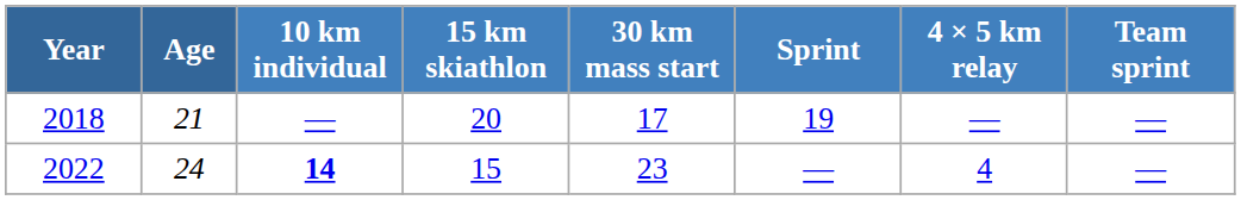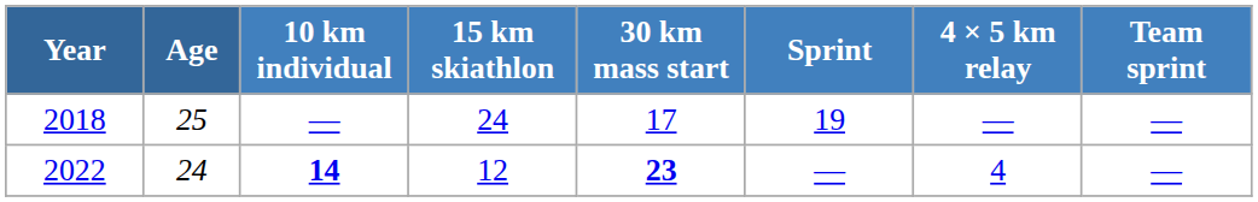2018 | Age: 21 -> 25
2018 | 15 km skiathlon: 20 -> 24
2022 | 15 km skiathlon: 15 -> 12
2022 | 30 km mass start: normal -> bold
